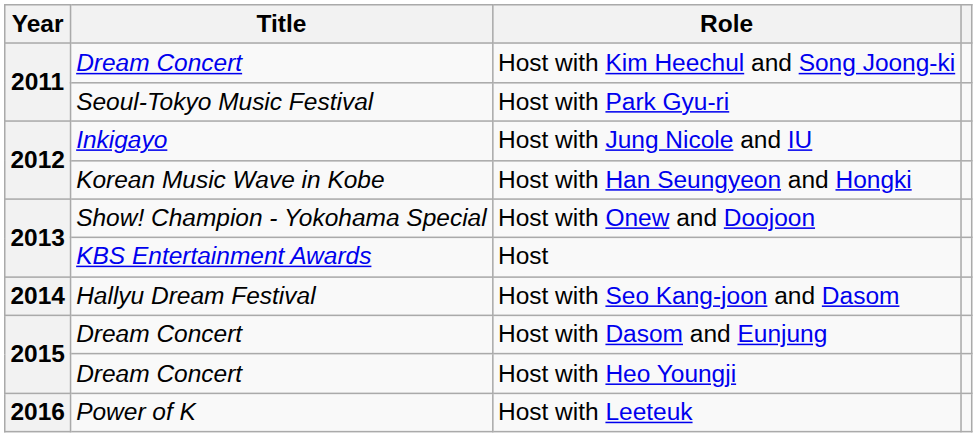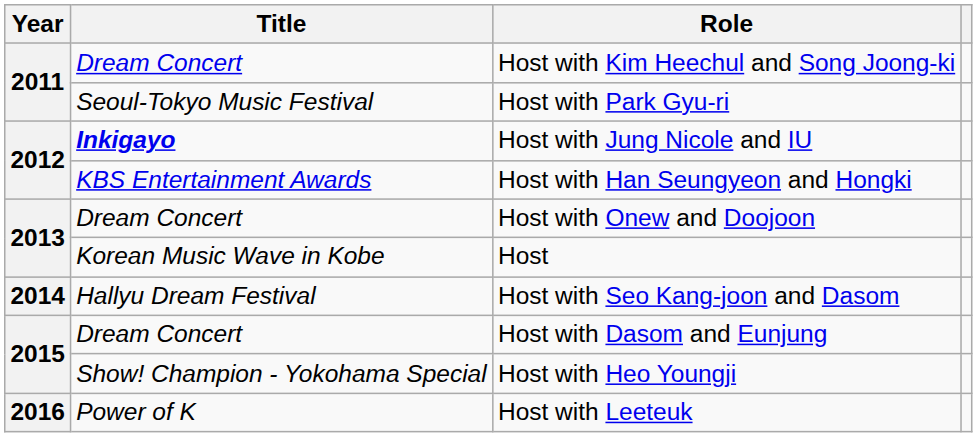Host with Jung Nicole and IU | Title: normal -> bold
Host with Han Seungyeon and Hongki | Title: Korean Music Wave in Kobe -> KBS Entertainment Awards
Host with Onew and Doojoon | Title: Show! Champion - Yokohama Special -> Dream Concert
Host | Title: KBS Entertainment Awards -> Korean Music Wave in Kobe
Host with Heo Youngji | Title: Dream Concert -> Show! Champion - Yokohama Special
